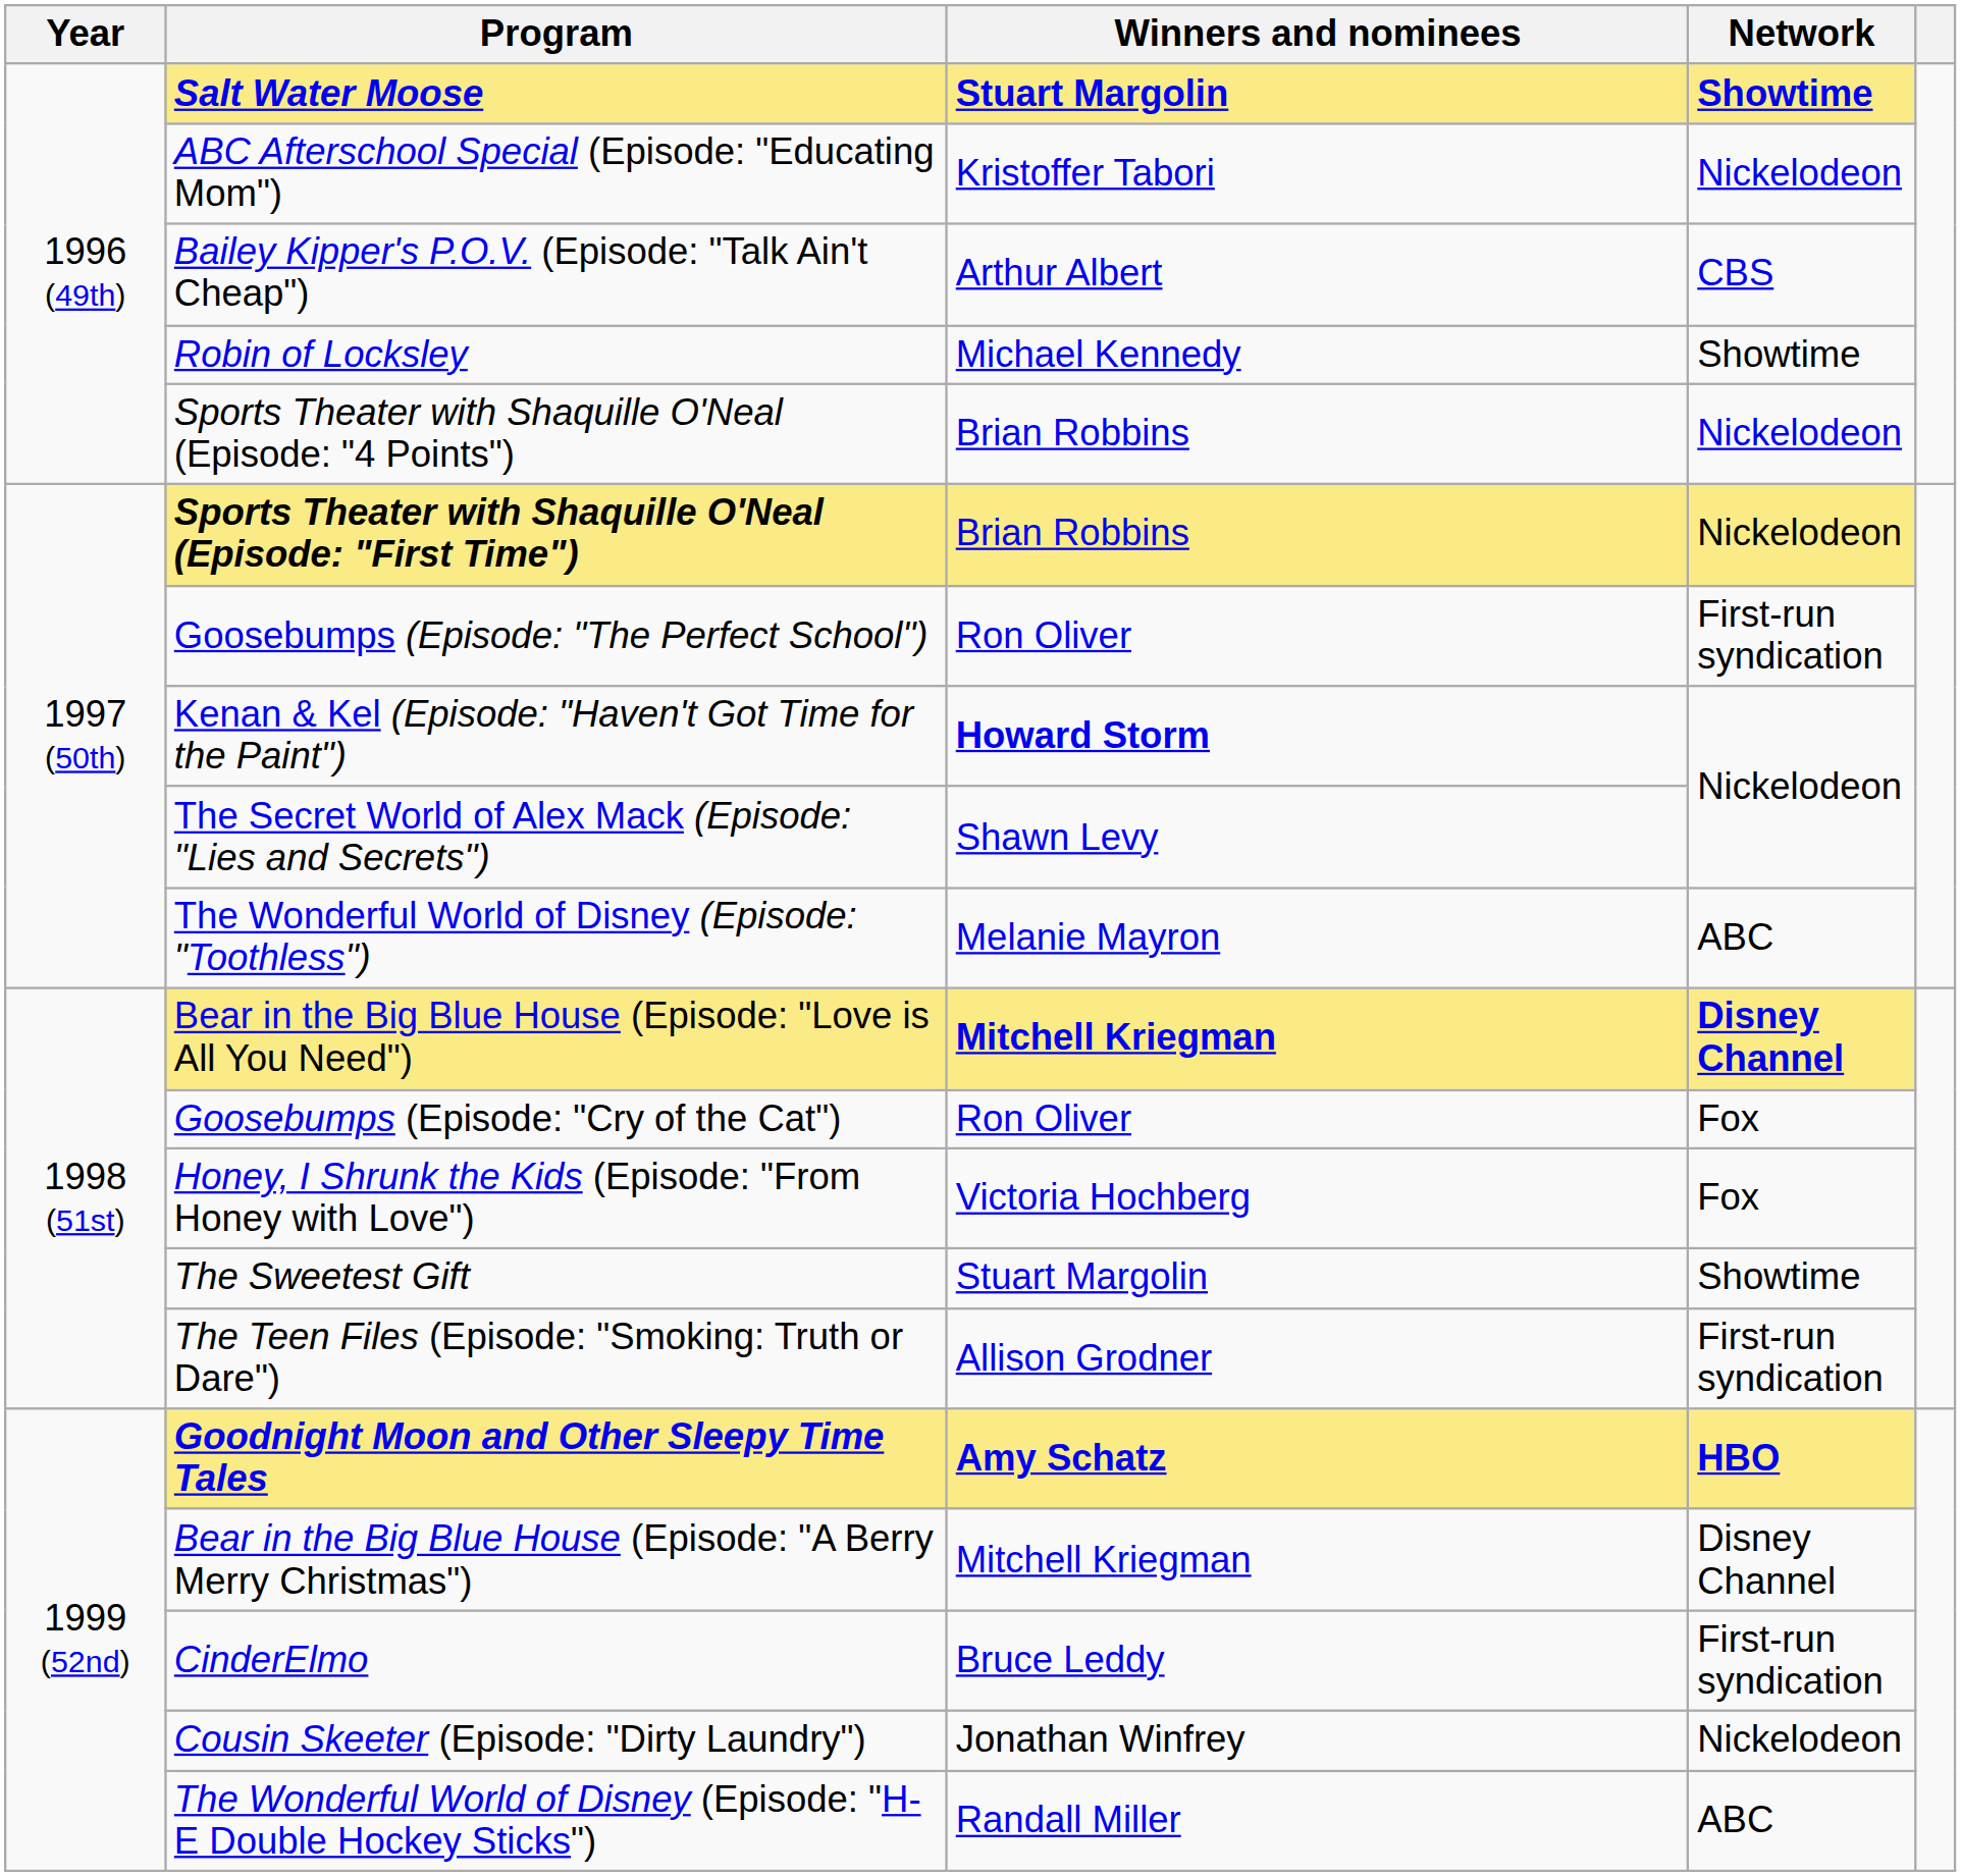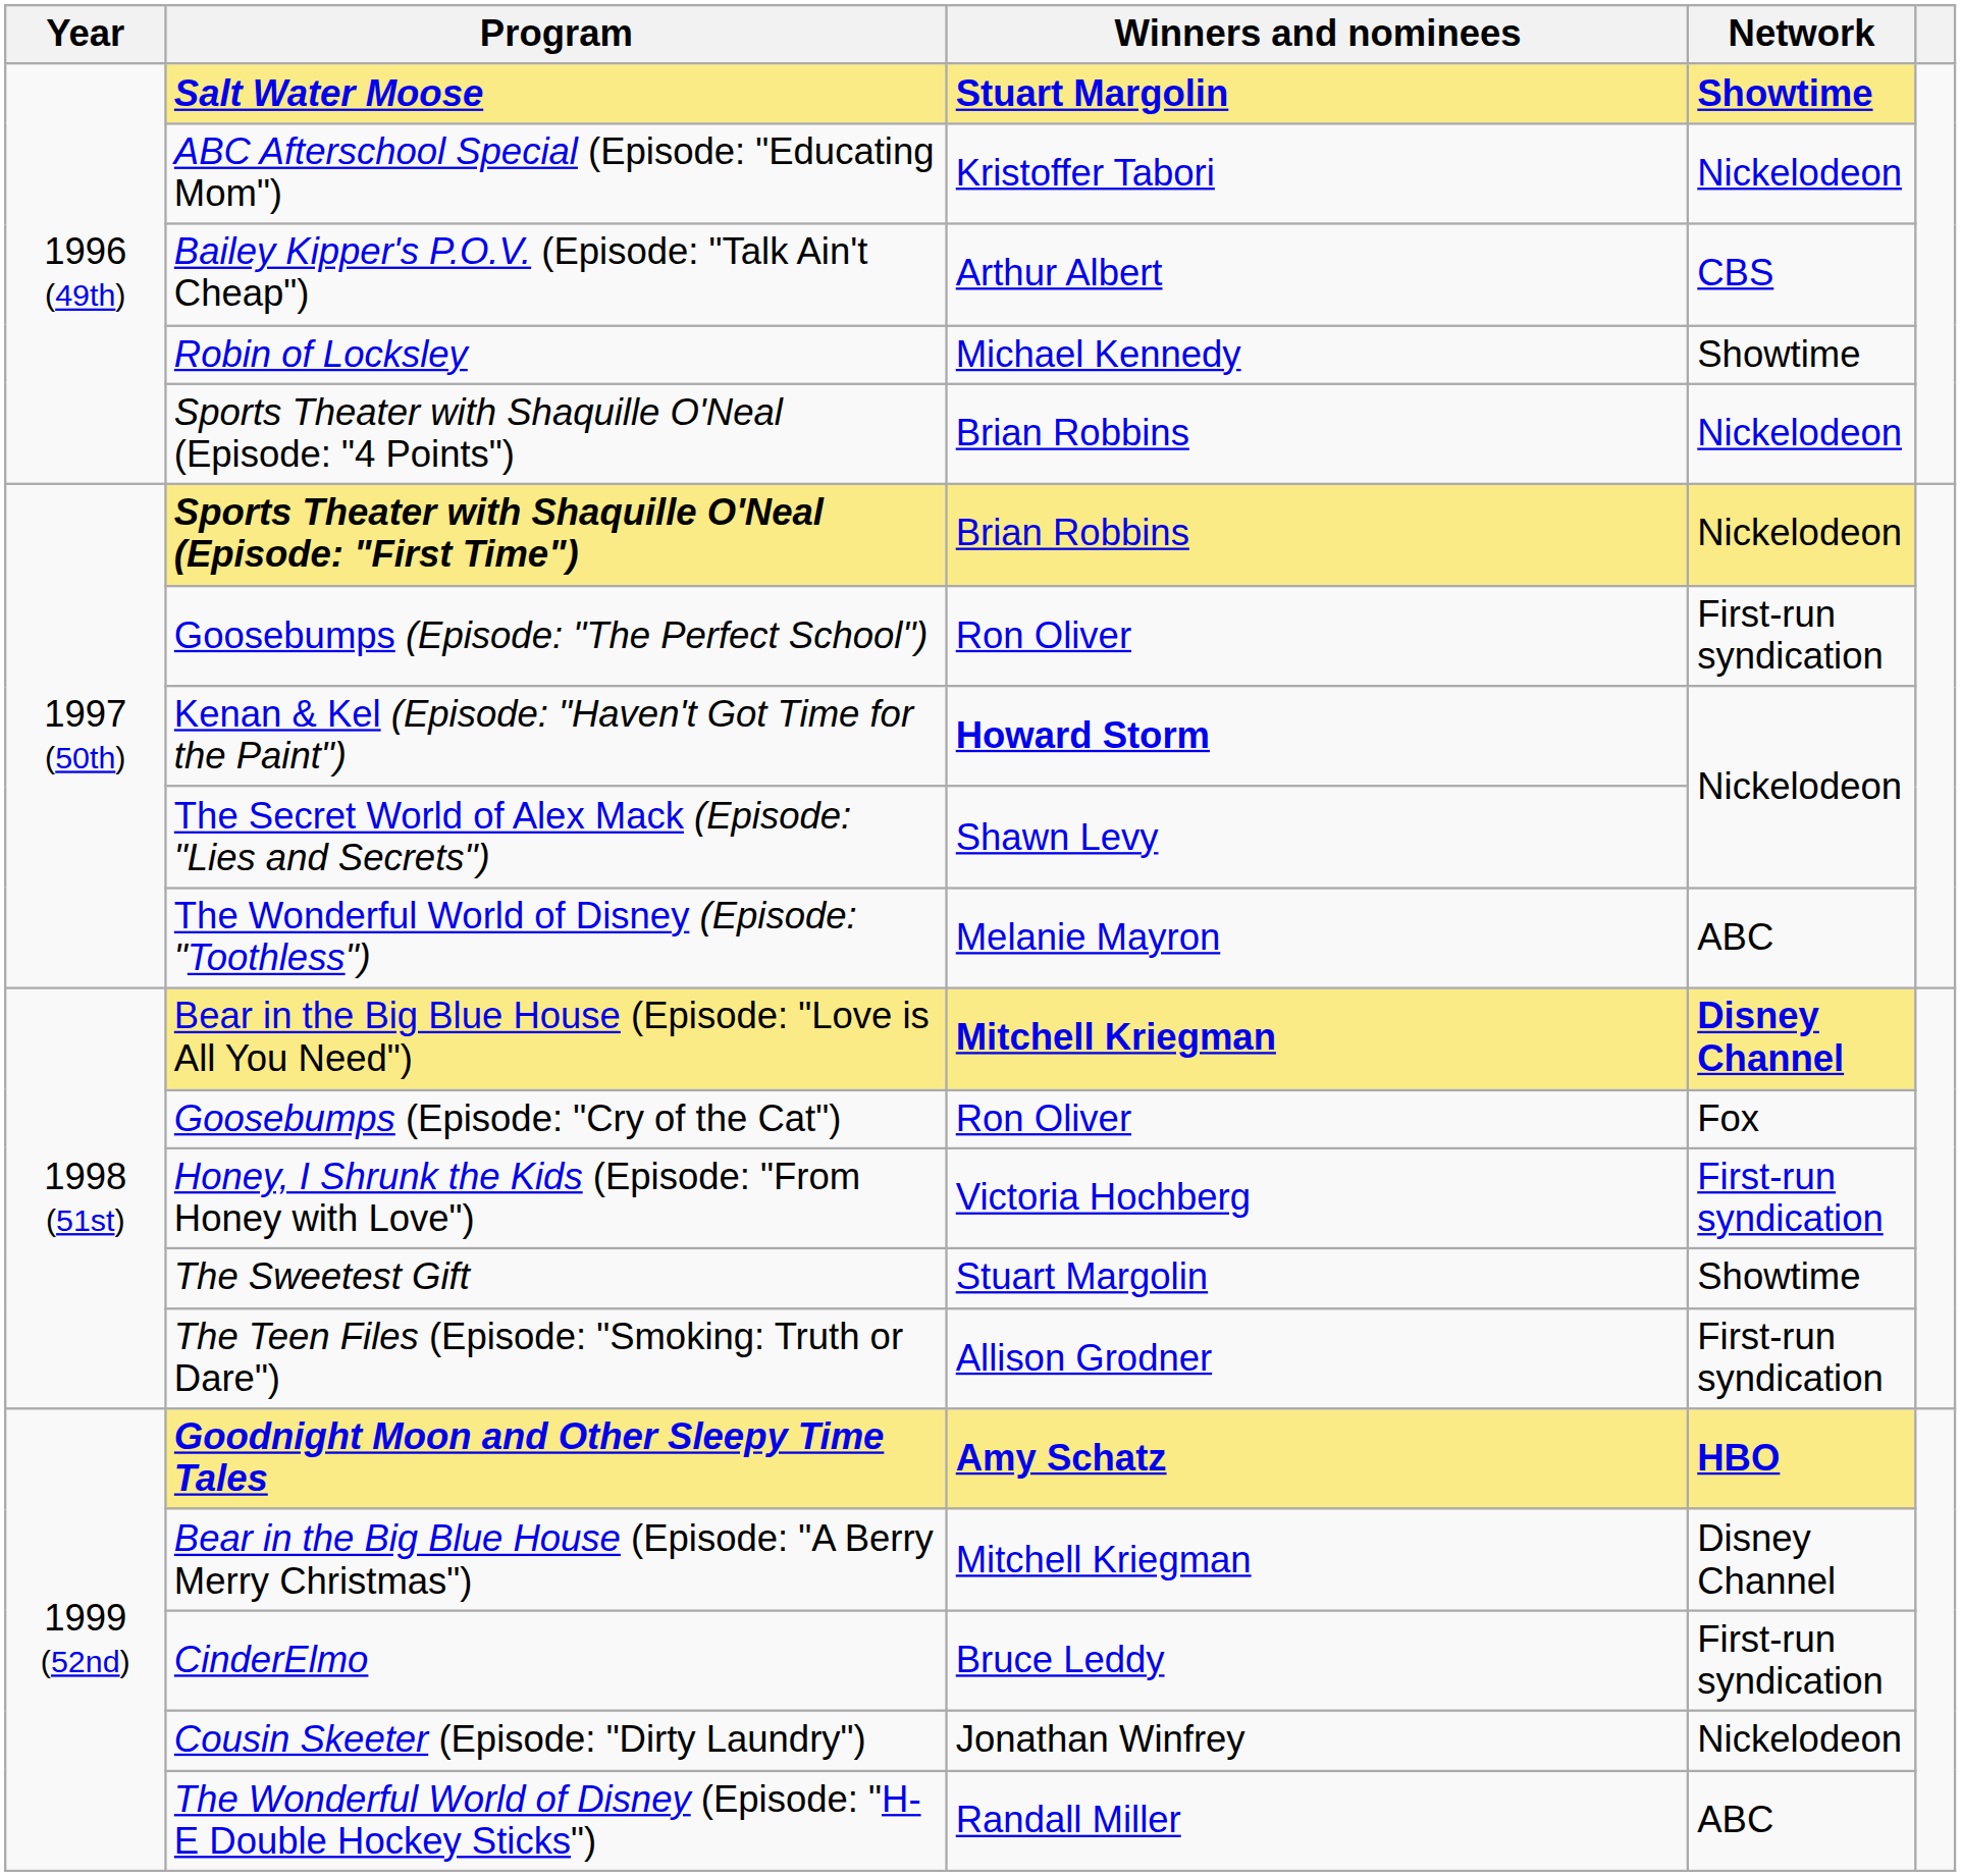Honey, I Shrunk the Kids (Episode: "From Honey with Love") | Network: Fox -> First-run syndication
